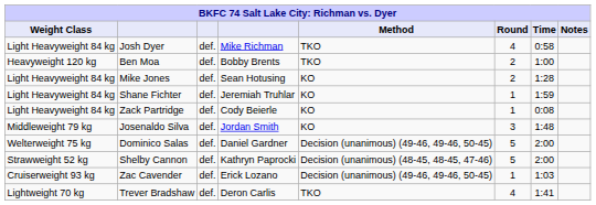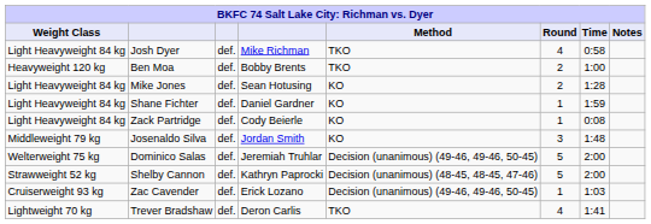Shane Fichter | column 4: Jeremiah Truhlar -> Daniel Gardner
Dominico Salas | column 4: Daniel Gardner -> Jeremiah Truhlar
